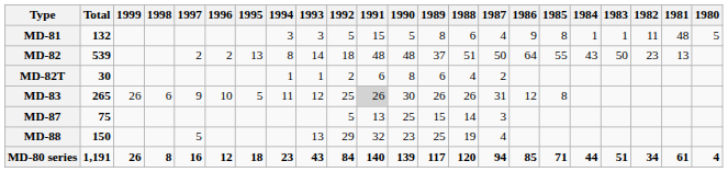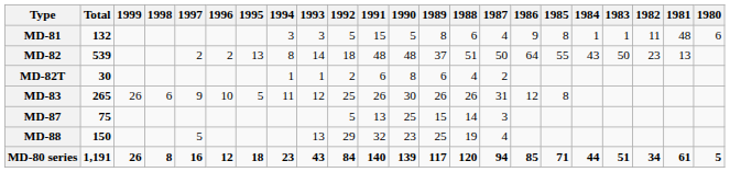MD-81 | 1980: 5 -> 6
MD-83 | 1991: lightgrey background -> no background
MD-80 series | 1980: 4 -> 5
